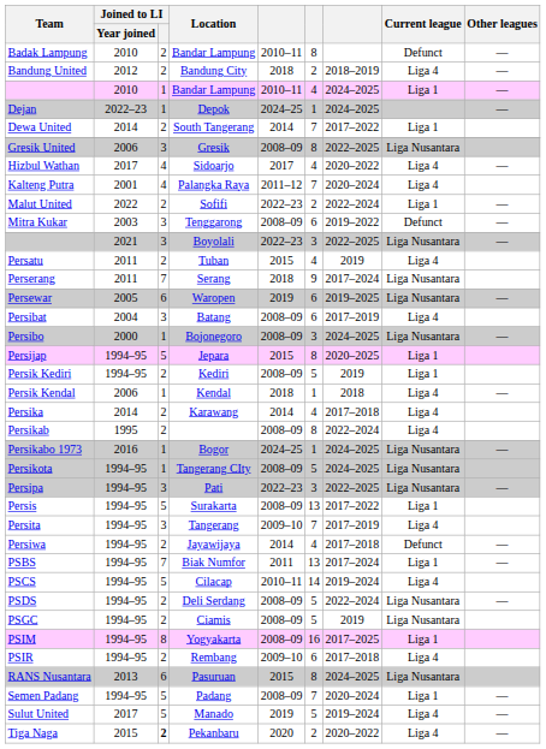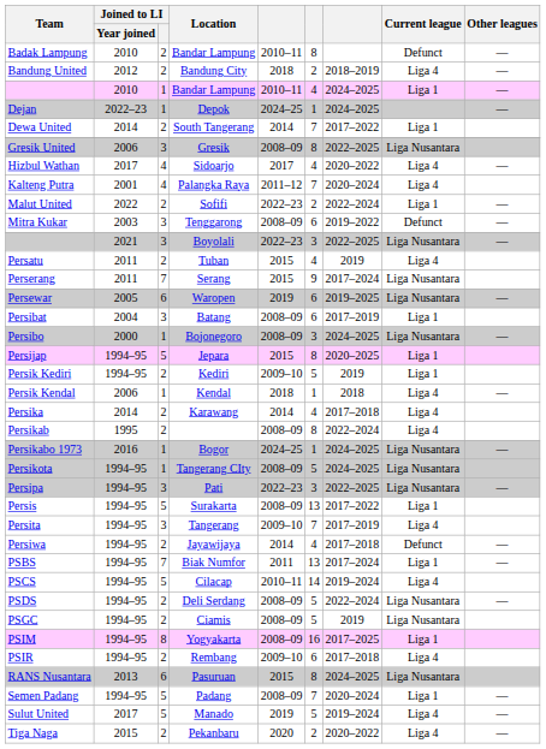Perserang | column 5: 2018 -> 2015
Persibat | Current league: Liga 4 -> Liga 1
Persik Kediri | column 5: 2008–09 -> 2009–10
Tiga Naga | Joined to LI: bold -> normal
